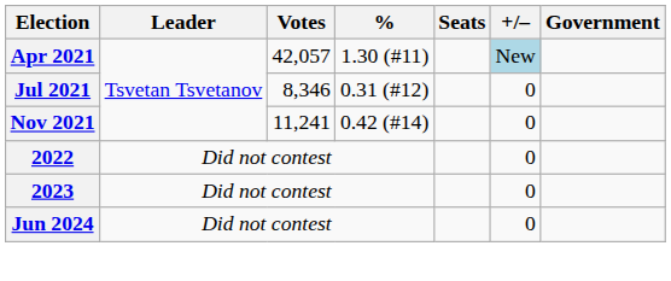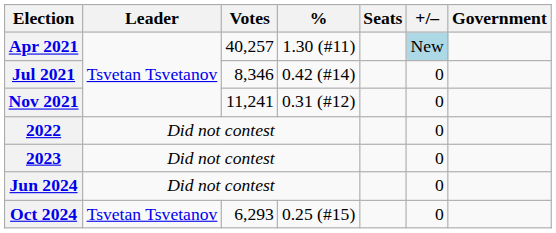Apr 2021 | Votes: 42,057 -> 40,257
Jul 2021 | %: 0.31 (#12) -> 0.42 (#14)
Nov 2021 | %: 0.42 (#14) -> 0.31 (#12)
+ row: Oct 2024 | Tsvetan Tsvetanov | 6,293 | 0.25 (#15) | 0
